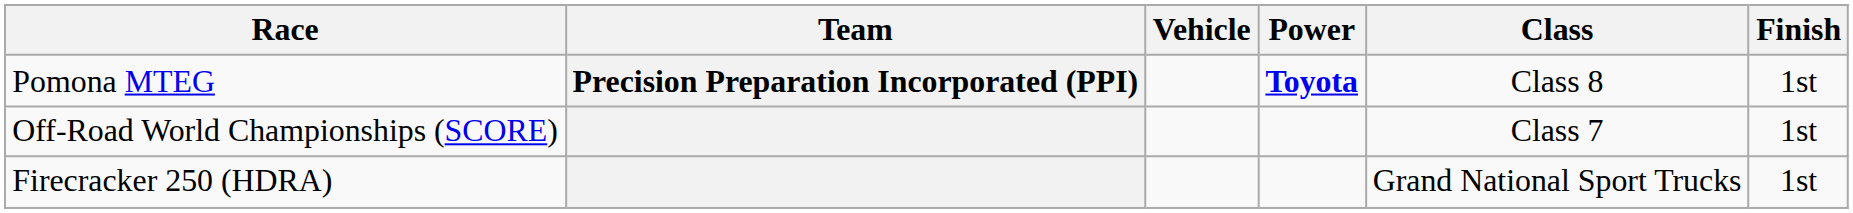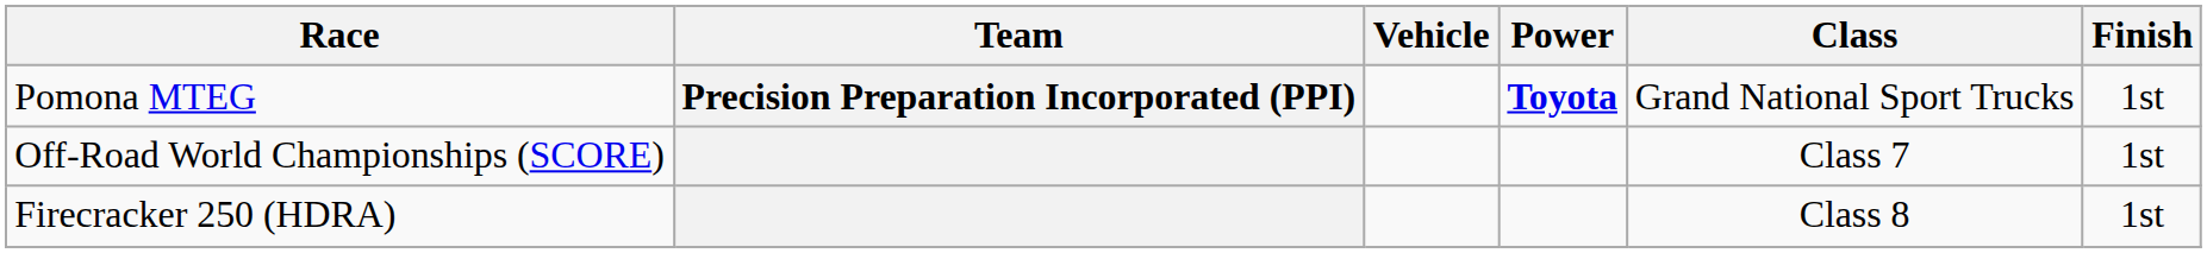Pomona MTEG | Class: Class 8 -> Grand National Sport Trucks
Firecracker 250 (HDRA) | Class: Grand National Sport Trucks -> Class 8
